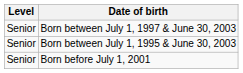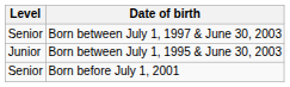Born between July 1, 1995 & June 30, 2003 | Level: Senior -> Junior
